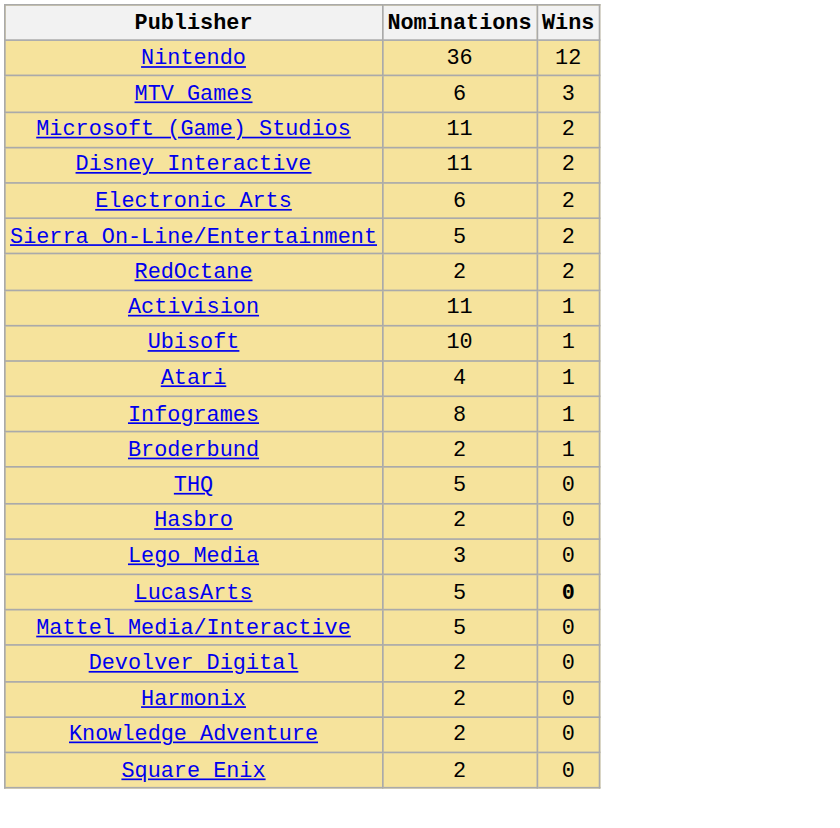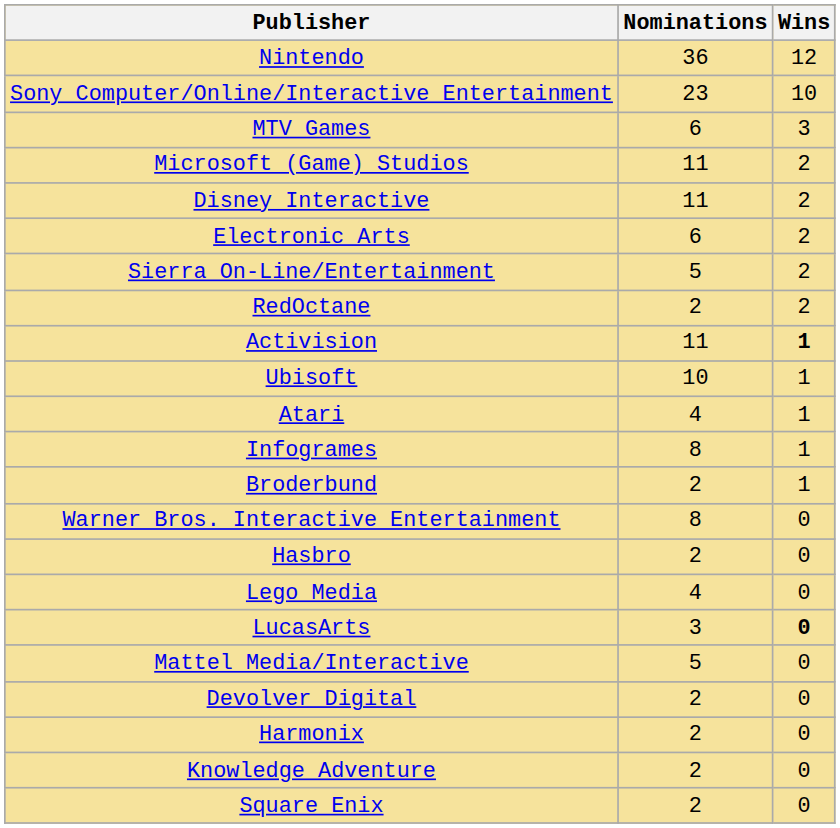+ row: Sony Computer/Online/Interactive Entertainment | 23 | 10
Activision | Wins: normal -> bold
+ row: Warner Bros. Interactive Entertainment | 8 | 0
- row: THQ | 5 | 0
Lego Media | Nominations: 3 -> 4
LucasArts | Nominations: 5 -> 3
